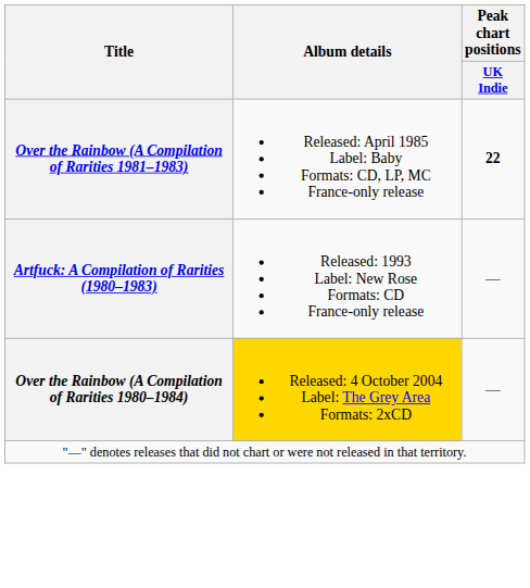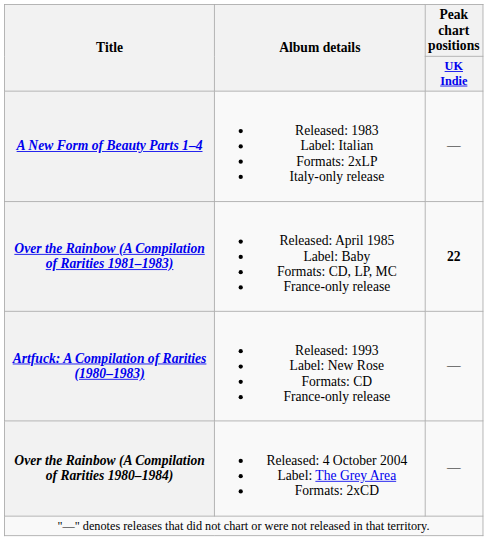+ row: A New Form of Beauty Parts 1–4 | Released: 1983 Label: Italian Formats: 2xLP Italy-only release | —
Over the Rainbow (A Compilation of Rarities 1980–1984) | Album details: gold background -> no background
